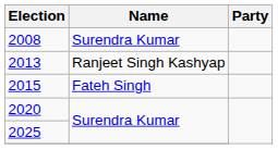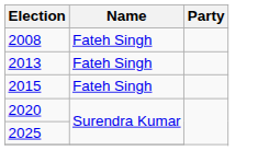2008 | Name: Surendra Kumar -> Fateh Singh
2013 | Name: Ranjeet Singh Kashyap -> Fateh Singh
